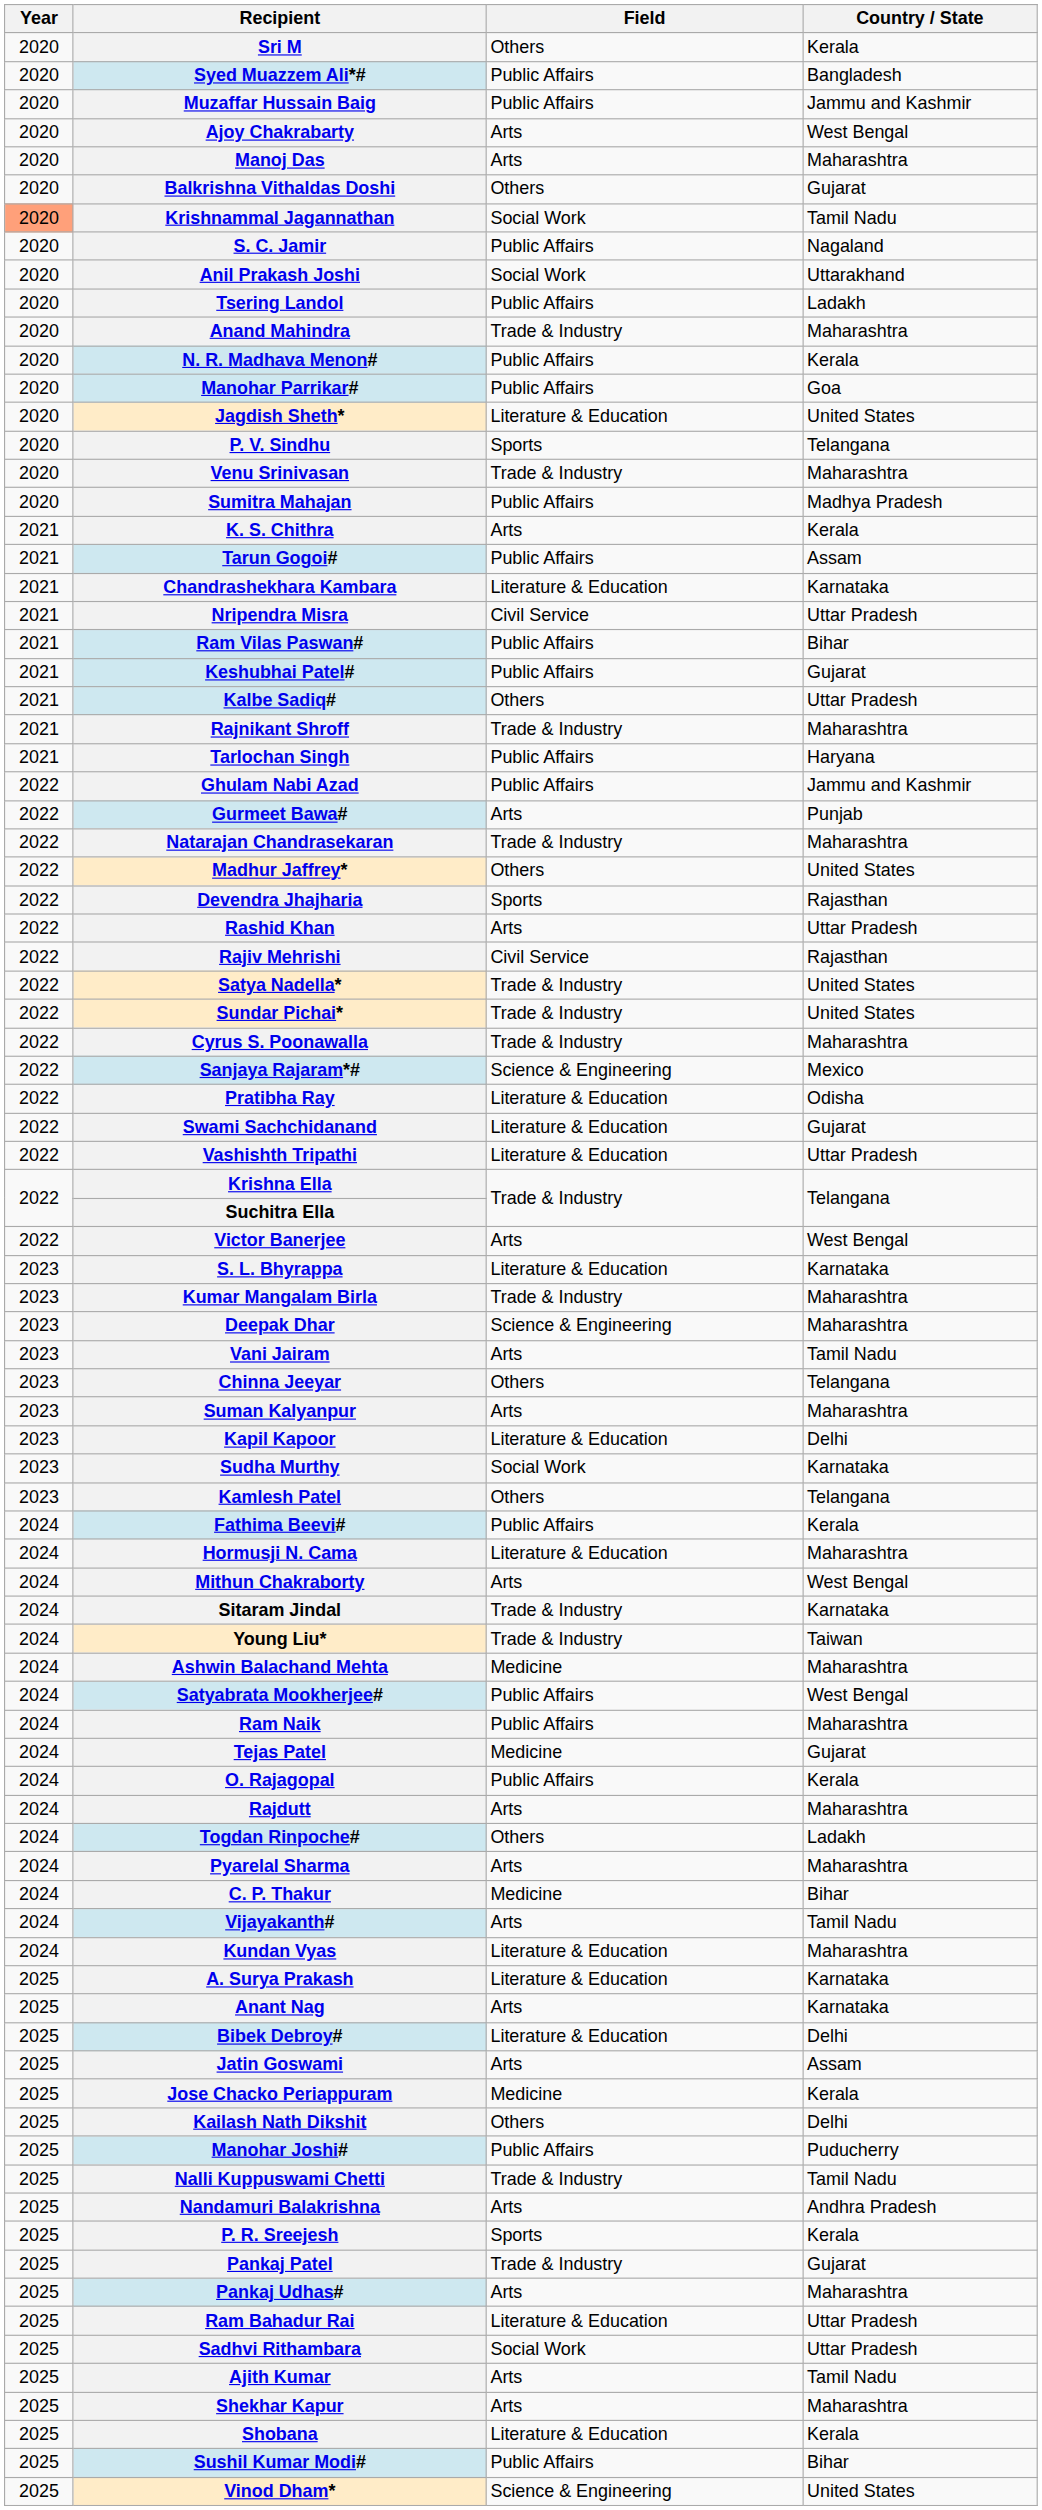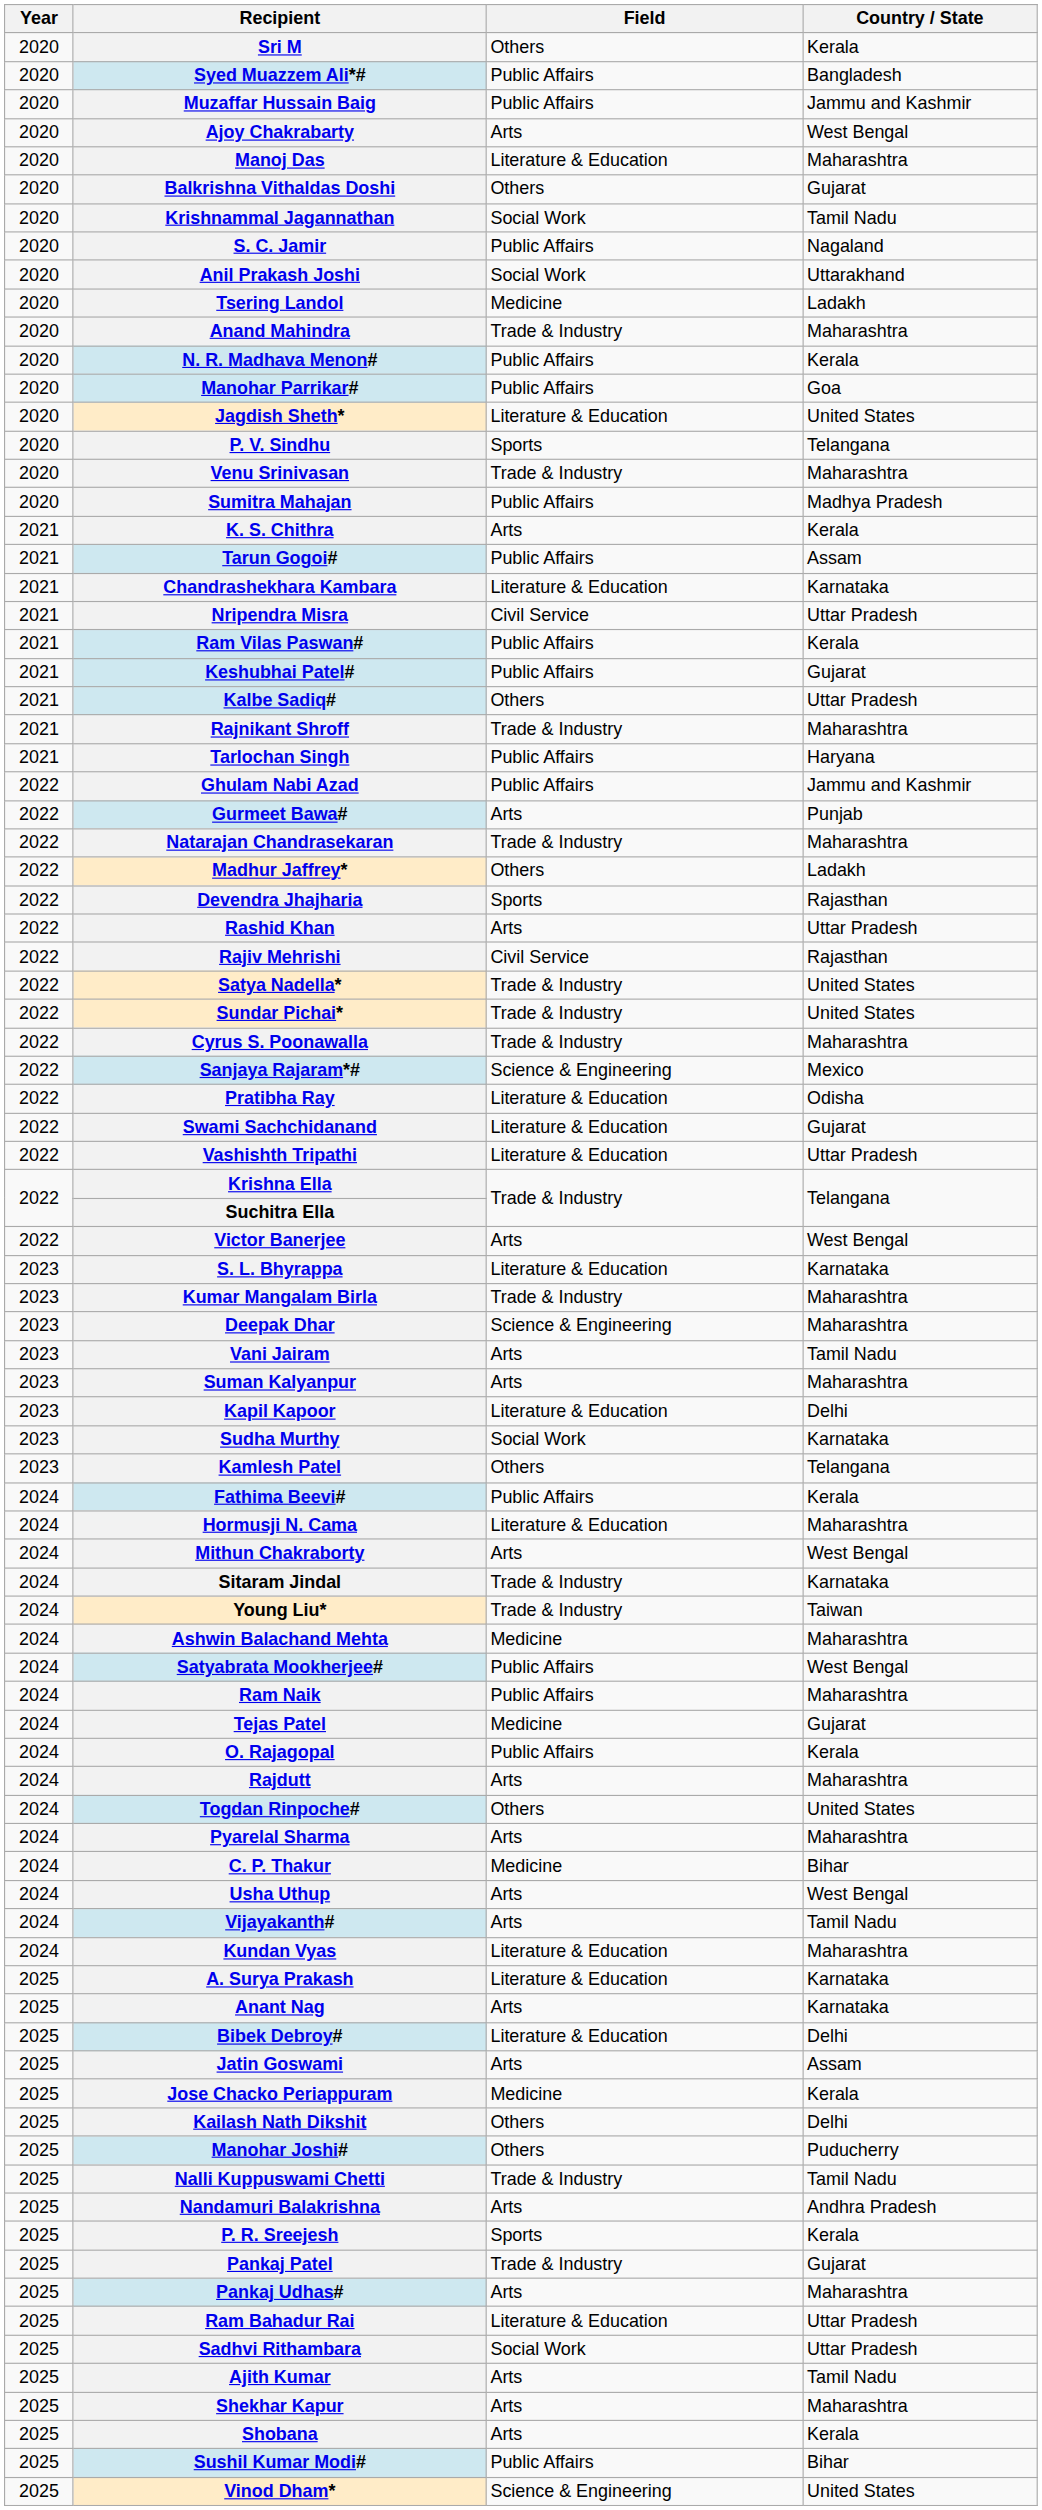Manoj Das | Field: Arts -> Literature & Education
Krishnammal Jagannathan | Year: lightsalmon background -> no background
Tsering Landol | Field: Public Affairs -> Medicine
Ram Vilas Paswan# | Country / State: Bihar -> Kerala
Madhur Jaffrey* | Country / State: United States -> Ladakh
- row: 2023 | Chinna Jeeyar | Others | Telangana
Togdan Rinpoche# | Country / State: Ladakh -> United States
+ row: 2024 | Usha Uthup | Arts | West Bengal
Manohar Joshi# | Field: Public Affairs -> Others
Shobana | Field: Literature & Education -> Arts
